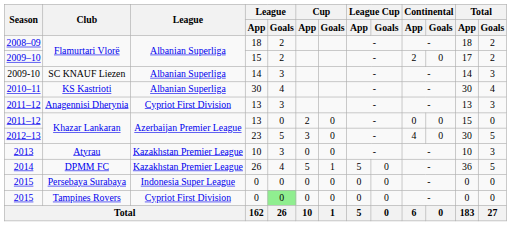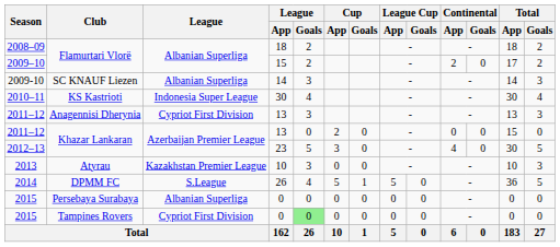2010–11 | League: Albanian Superliga -> Indonesia Super League
2014 | League: Kazakhstan Premier League -> S.League
2015 / Persebaya Surabaya | League: Indonesia Super League -> Albanian Superliga
